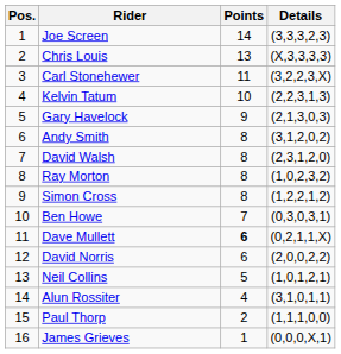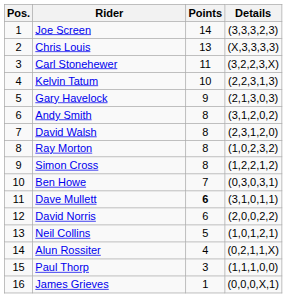Dave Mullett | Details: (0,2,1,1,X) -> (3,1,0,1,1)
Alun Rossiter | Details: (3,1,0,1,1) -> (0,2,1,1,X)
Paul Thorp | Points: 2 -> 3
